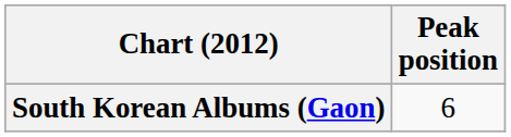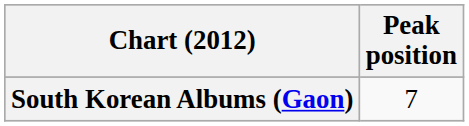South Korean Albums (Gaon) | Peak position: 6 -> 7
